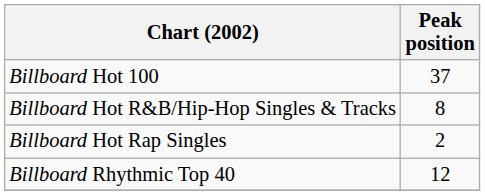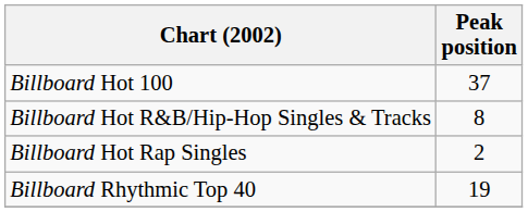Billboard Rhythmic Top 40 | Peak position: 12 -> 19
